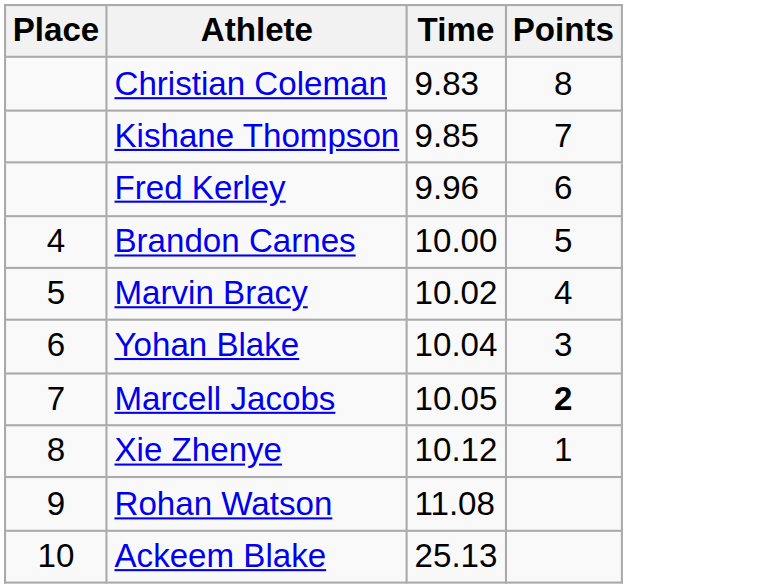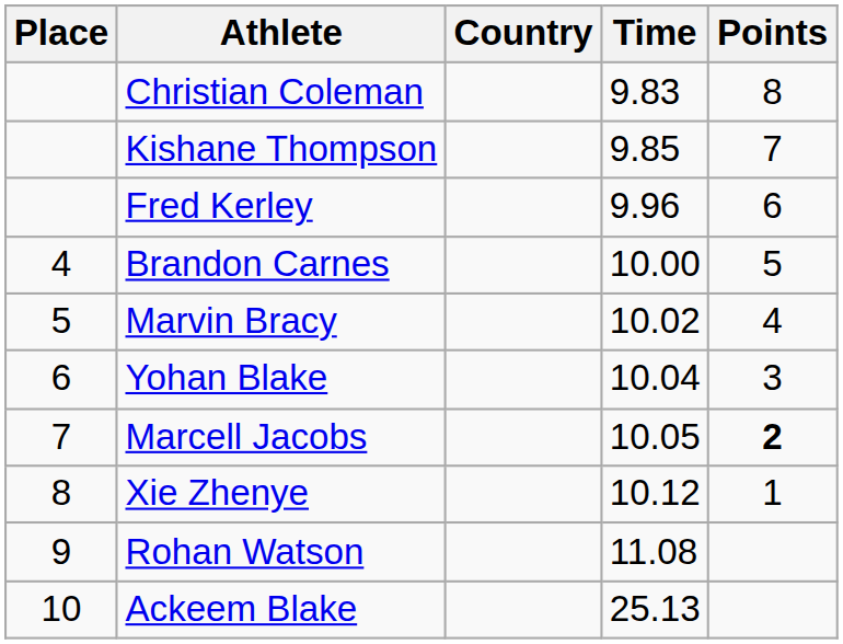+ column: Country
